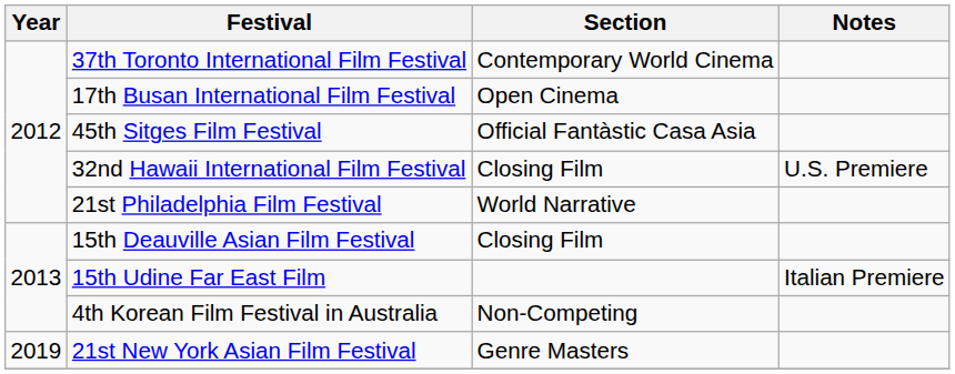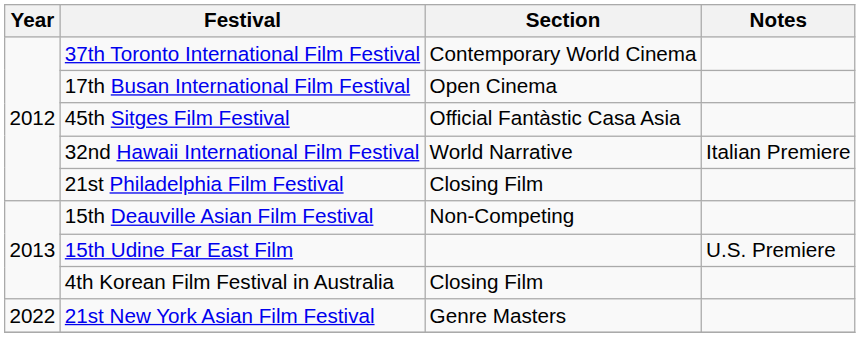32nd Hawaii International Film Festival | Section: Closing Film -> World Narrative
32nd Hawaii International Film Festival | Notes: U.S. Premiere -> Italian Premiere
21st Philadelphia Film Festival | Section: World Narrative -> Closing Film
15th Deauville Asian Film Festival | Section: Closing Film -> Non-Competing
15th Udine Far East Film | Notes: Italian Premiere -> U.S. Premiere
4th Korean Film Festival in Australia | Section: Non-Competing -> Closing Film
21st New York Asian Film Festival | Year: 2019 -> 2022
